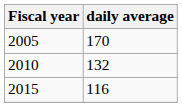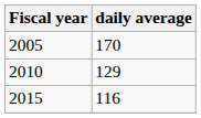2010 | daily average: 132 -> 129
